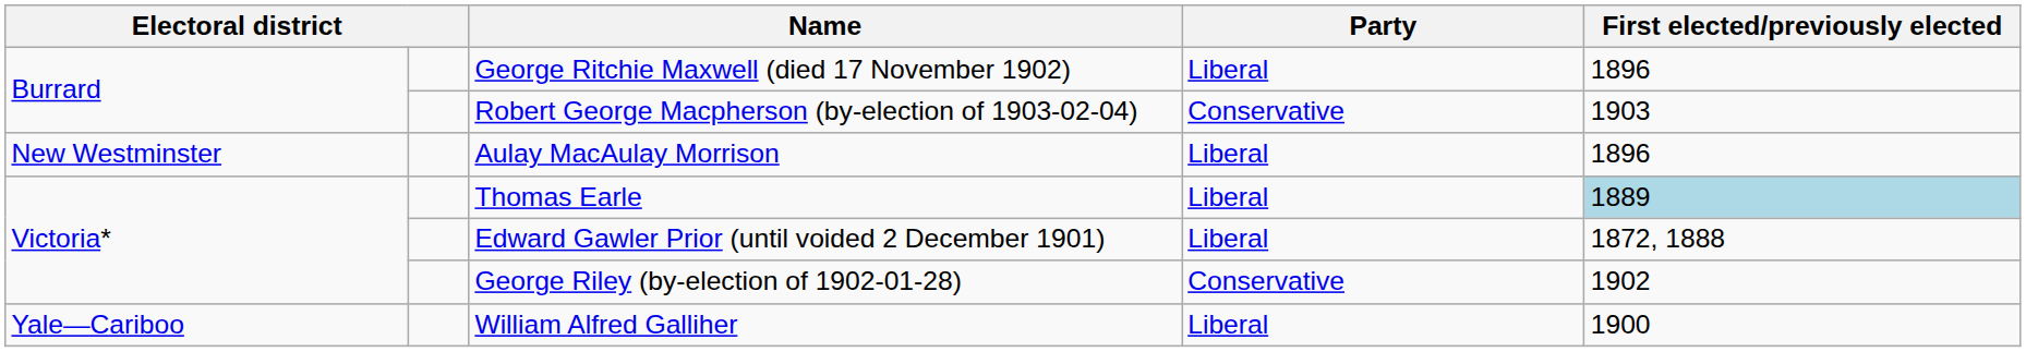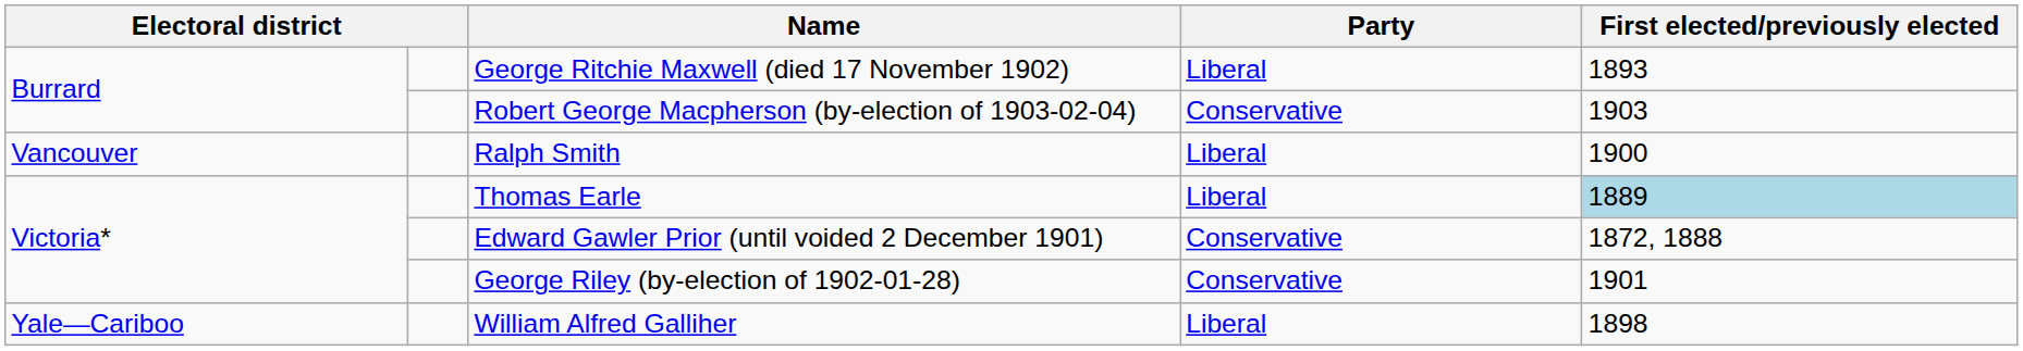George Ritchie Maxwell (died 17 November 1902) | First elected/previously elected: 1896 -> 1893
- row: New Westminster | Aulay MacAulay Morrison | Liberal | 1896
+ row: Vancouver | Ralph Smith | Liberal | 1900
Edward Gawler Prior (until voided 2 December 1901) | Party: Liberal -> Conservative
George Riley (by-election of 1902-01-28) | First elected/previously elected: 1902 -> 1901
William Alfred Galliher | First elected/previously elected: 1900 -> 1898
